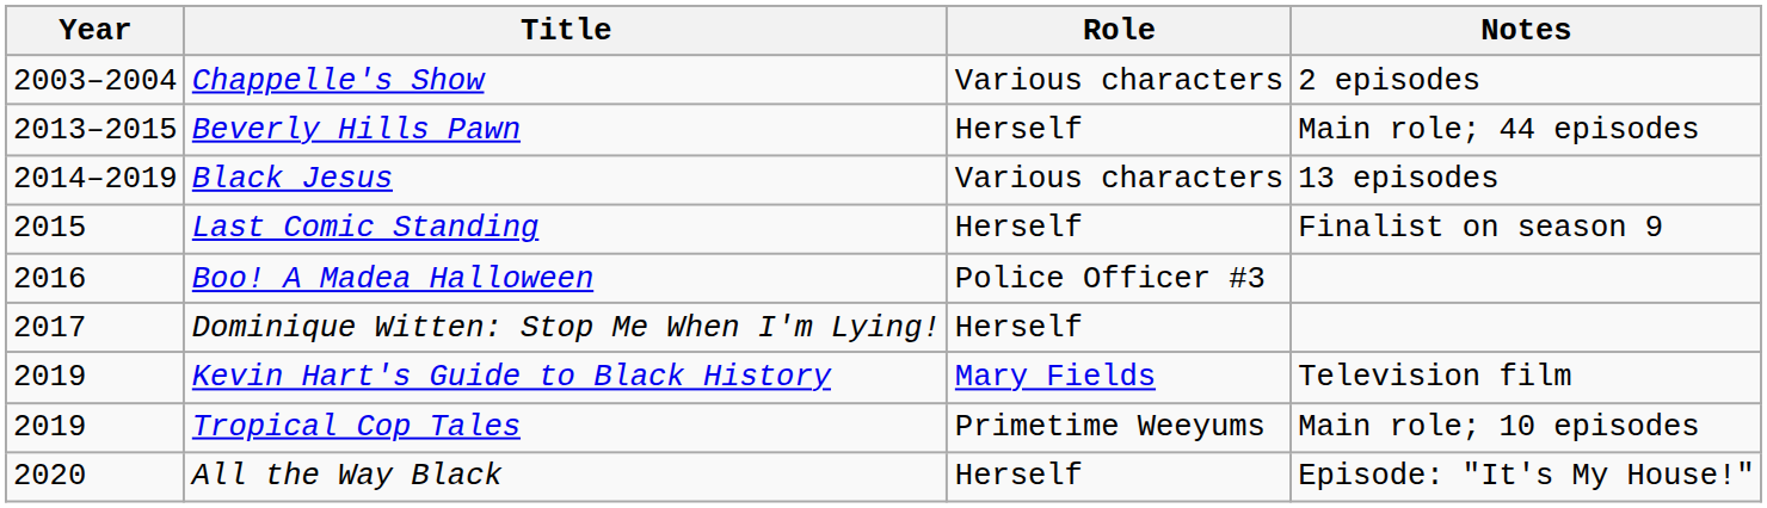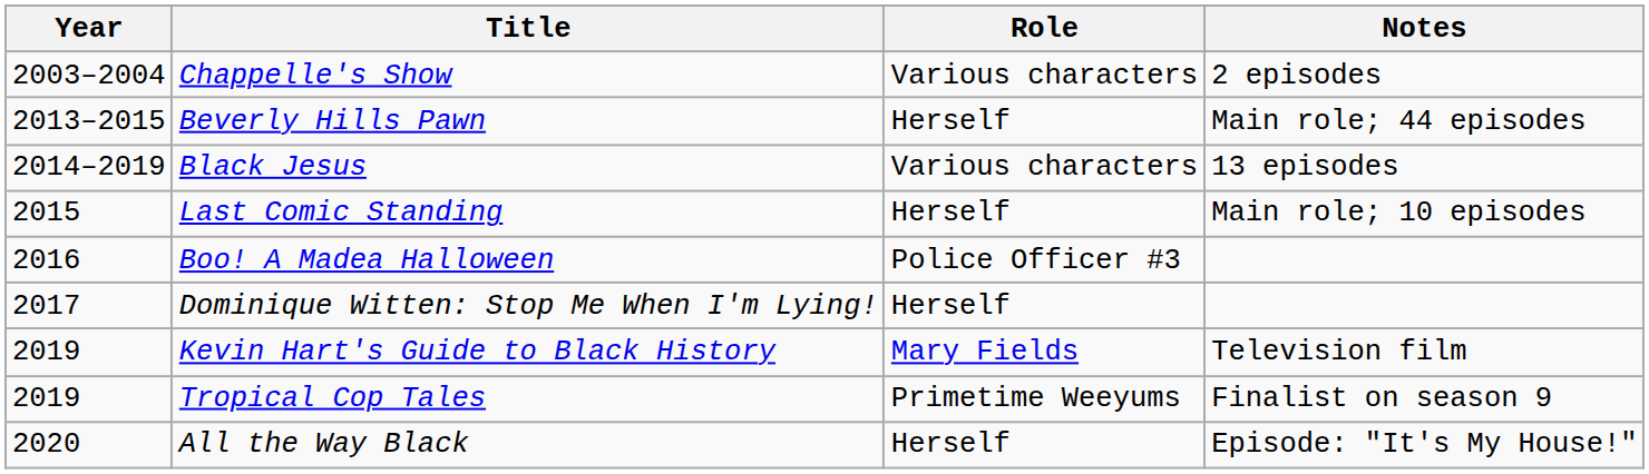Last Comic Standing | Notes: Finalist on season 9 -> Main role; 10 episodes
Tropical Cop Tales | Notes: Main role; 10 episodes -> Finalist on season 9
